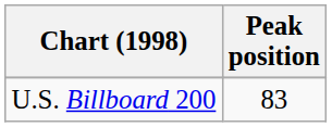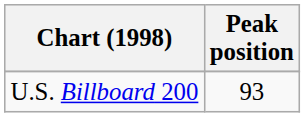U.S. Billboard 200 | Peak position: 83 -> 93
